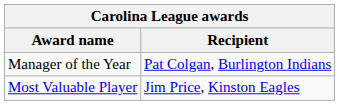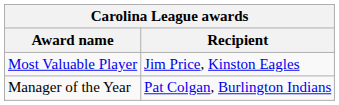rows swapped: Most Valuable Player <-> Manager of the Year
